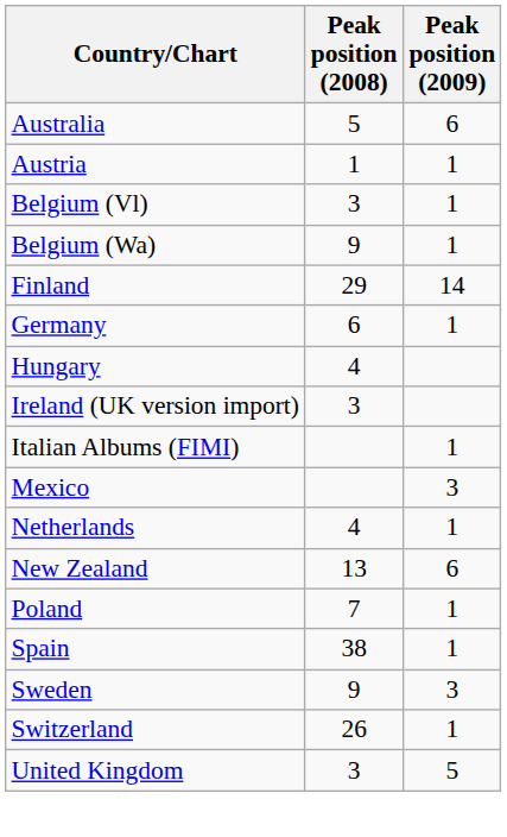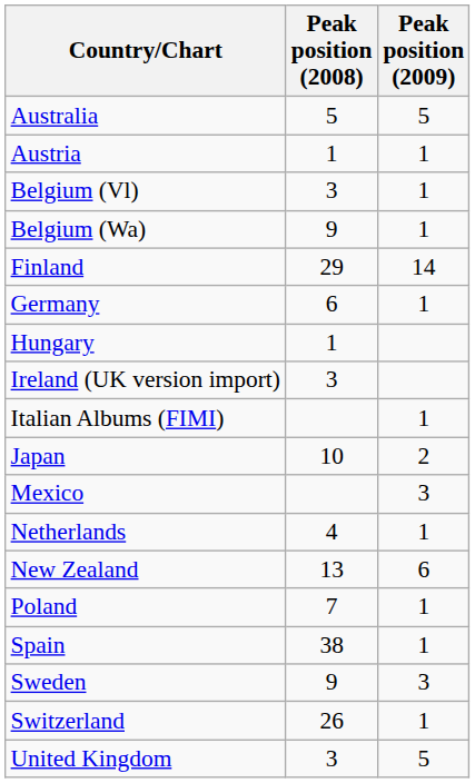Australia | Peak position (2009): 6 -> 5
Hungary | Peak position (2008): 4 -> 1
+ row: Japan | 10 | 2
